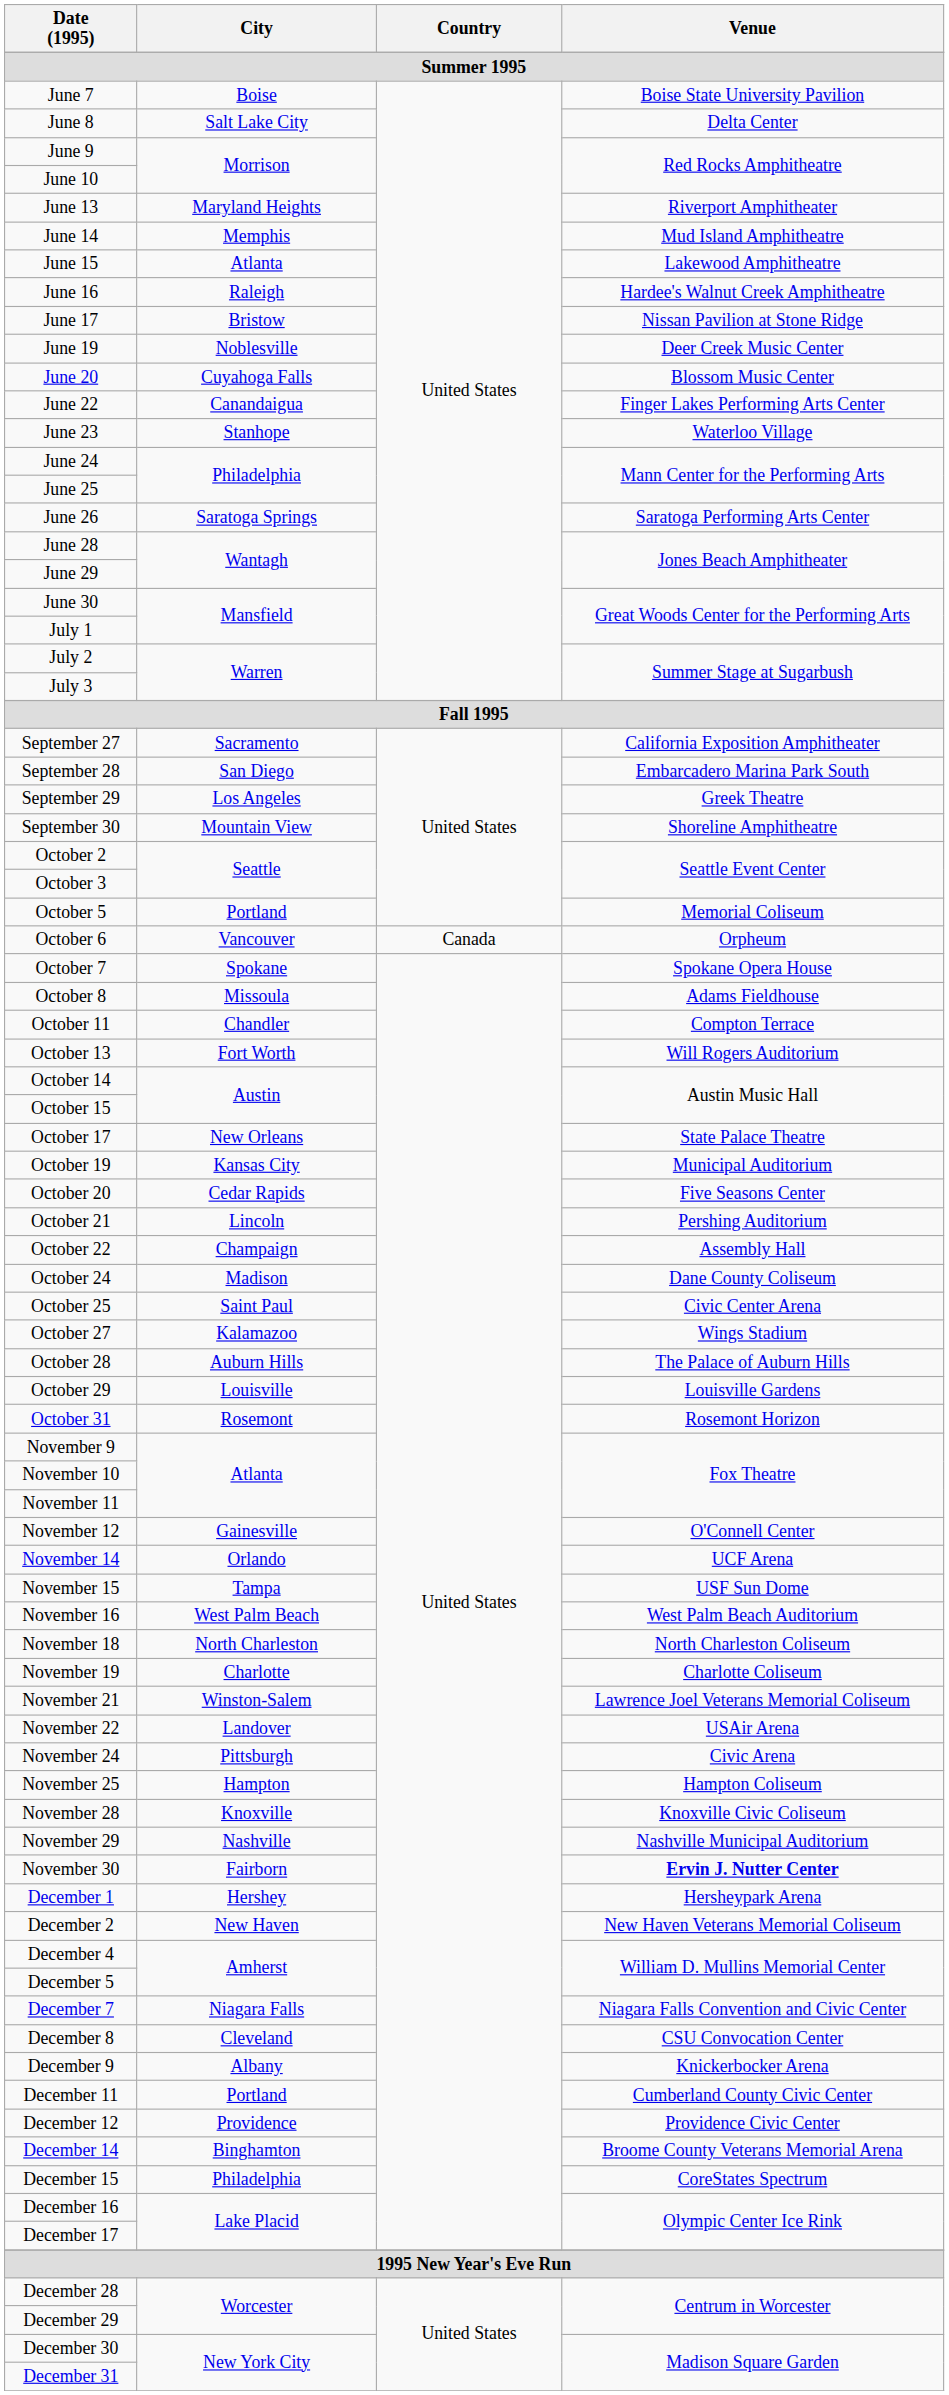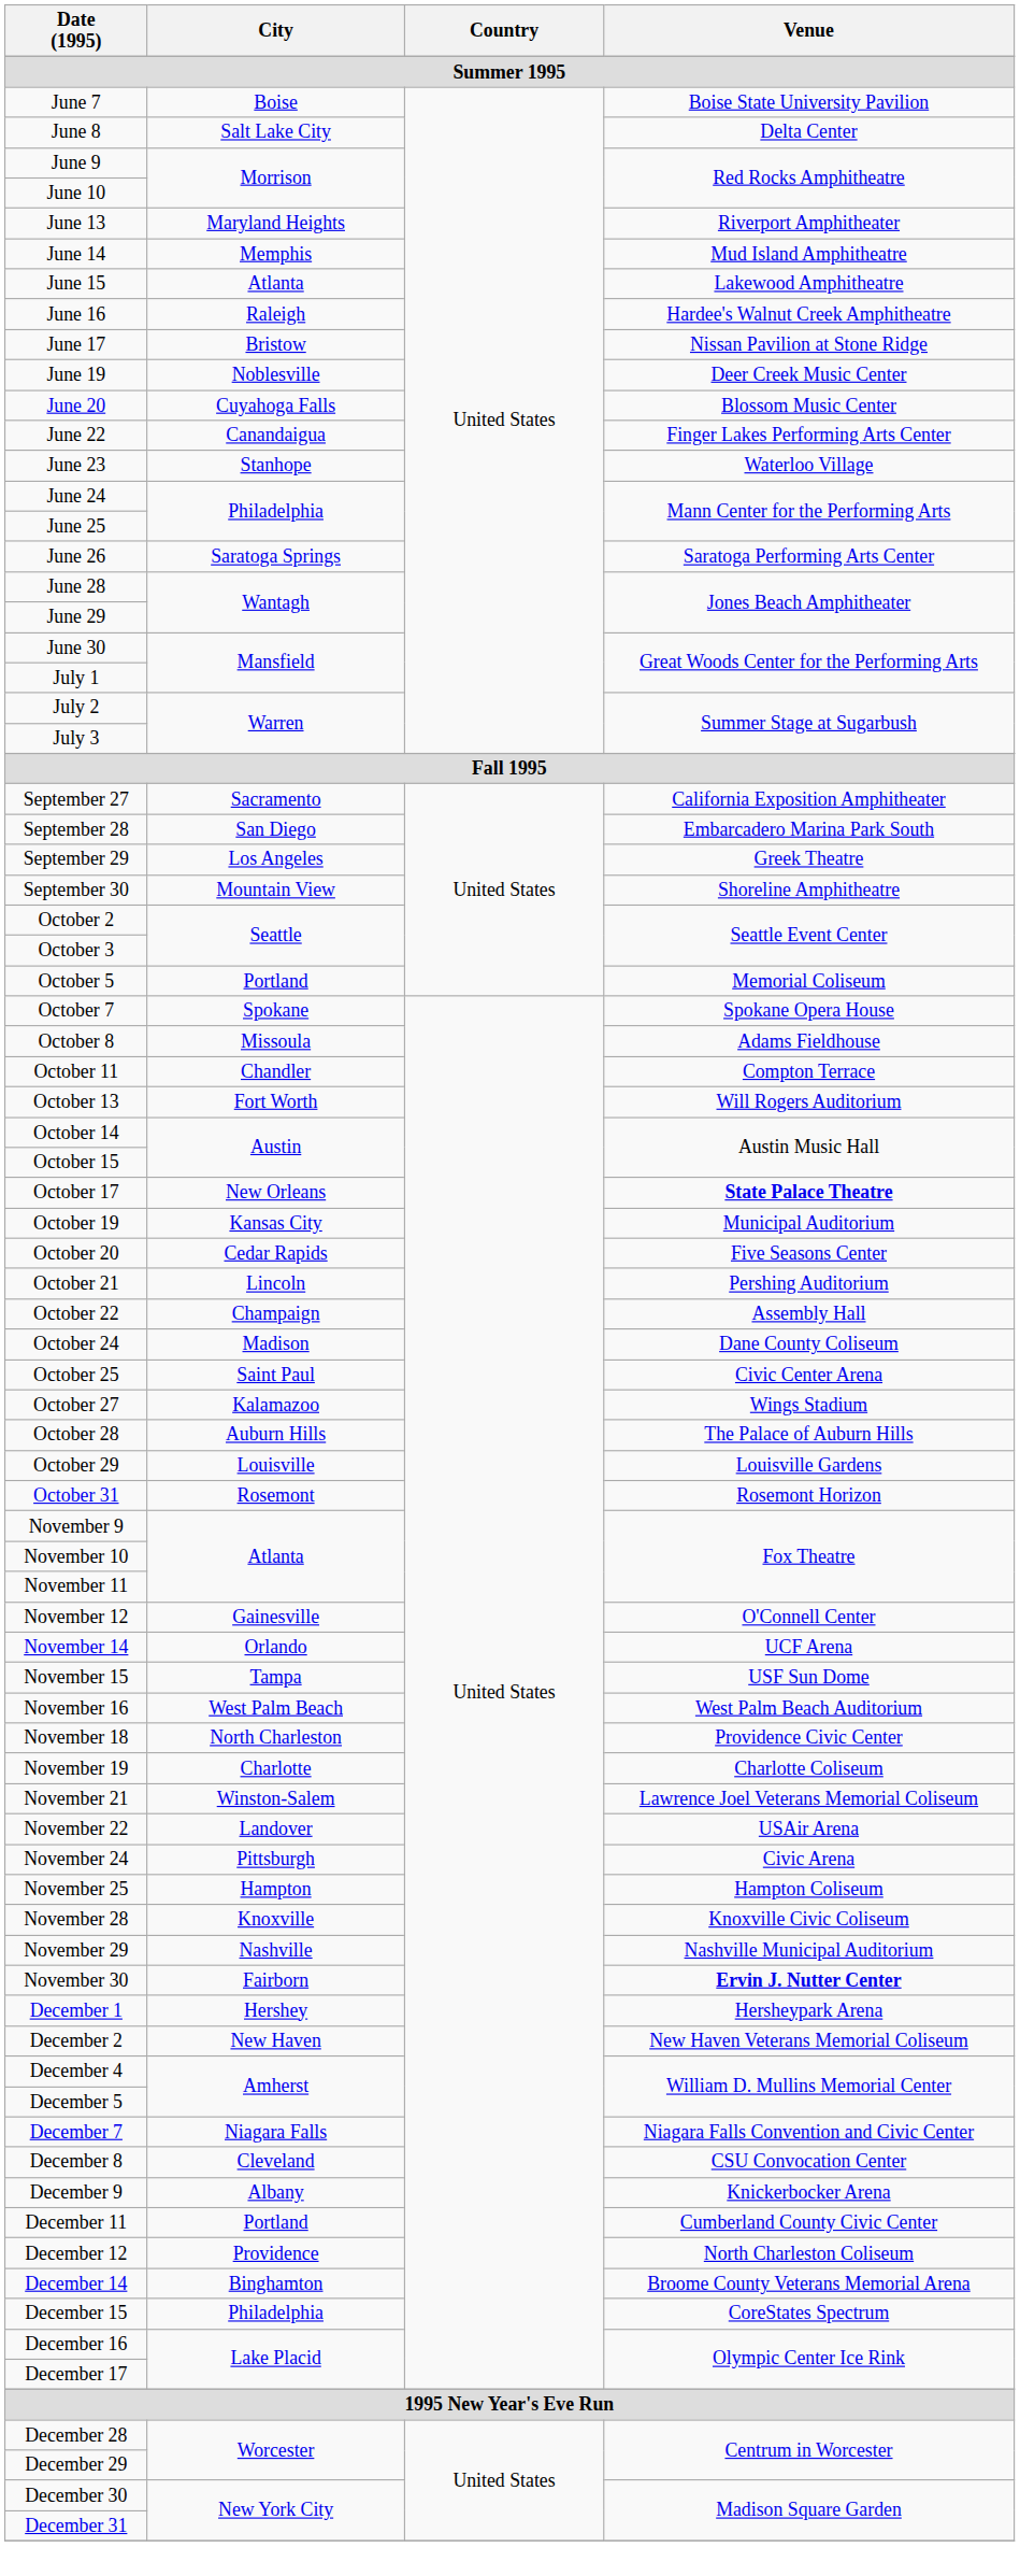- row: October 6 | Vancouver | Canada | Orpheum
October 17 | Venue: normal -> bold
November 18 | Venue: North Charleston Coliseum -> Providence Civic Center
December 12 | Venue: Providence Civic Center -> North Charleston Coliseum
